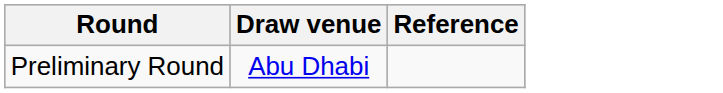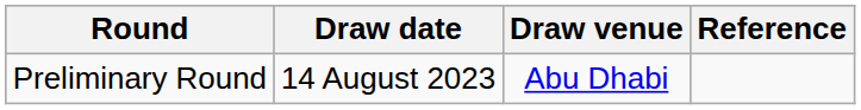+ column: Draw date | 14 August 2023
